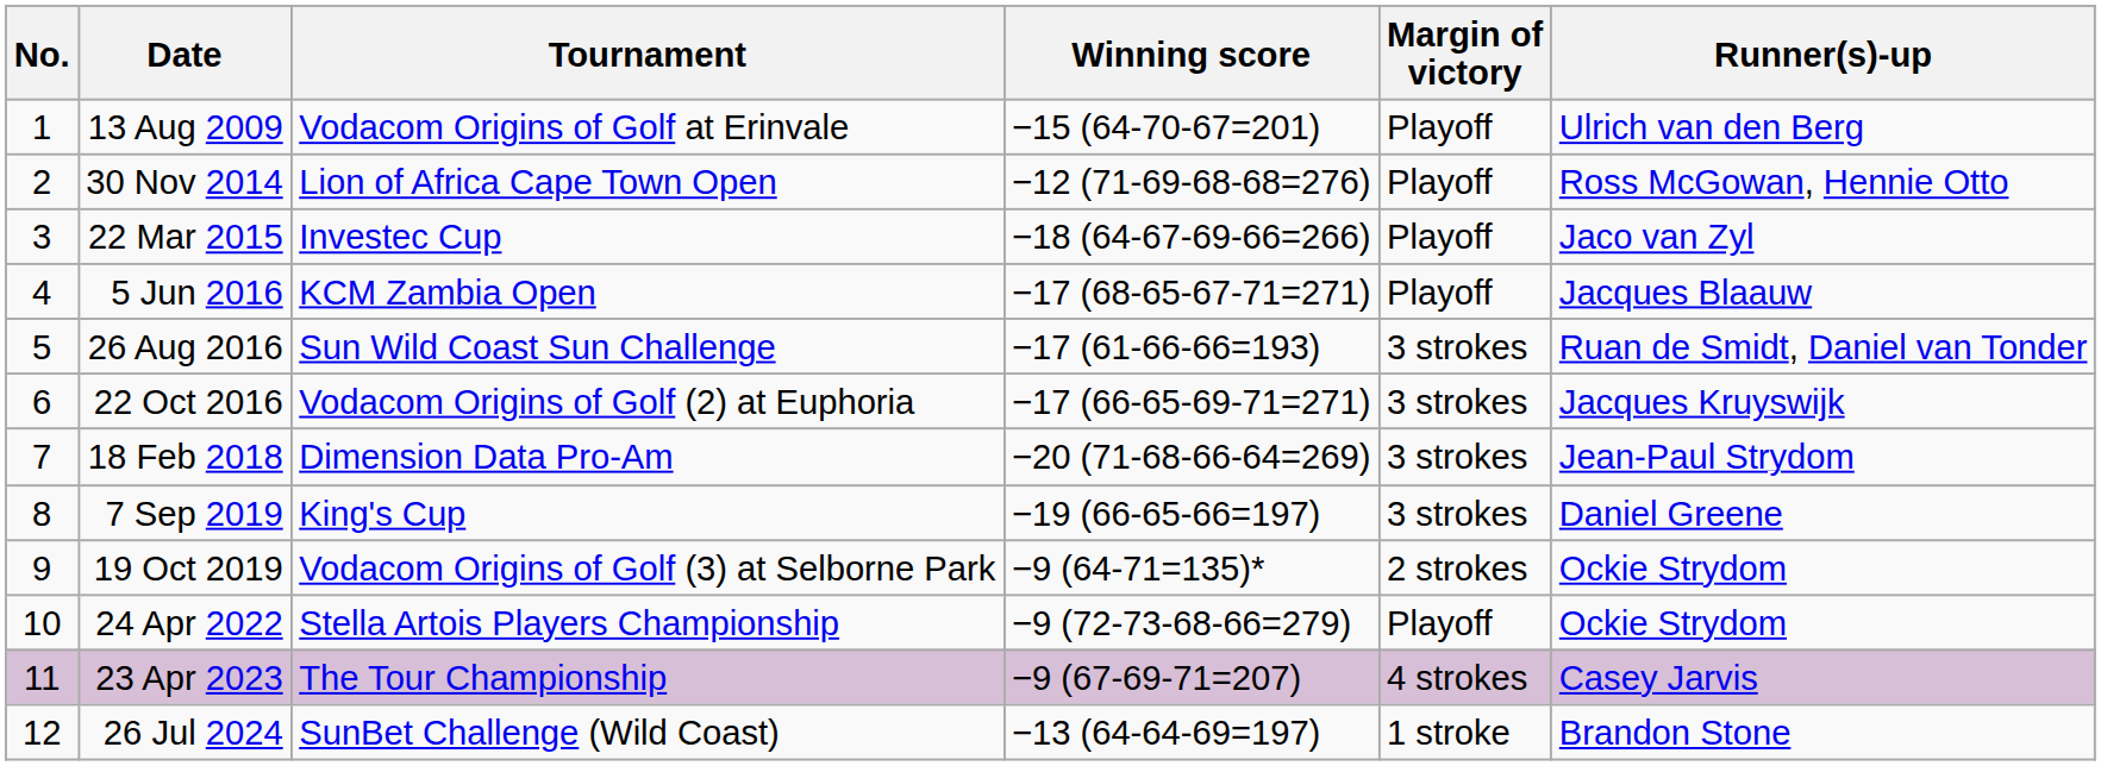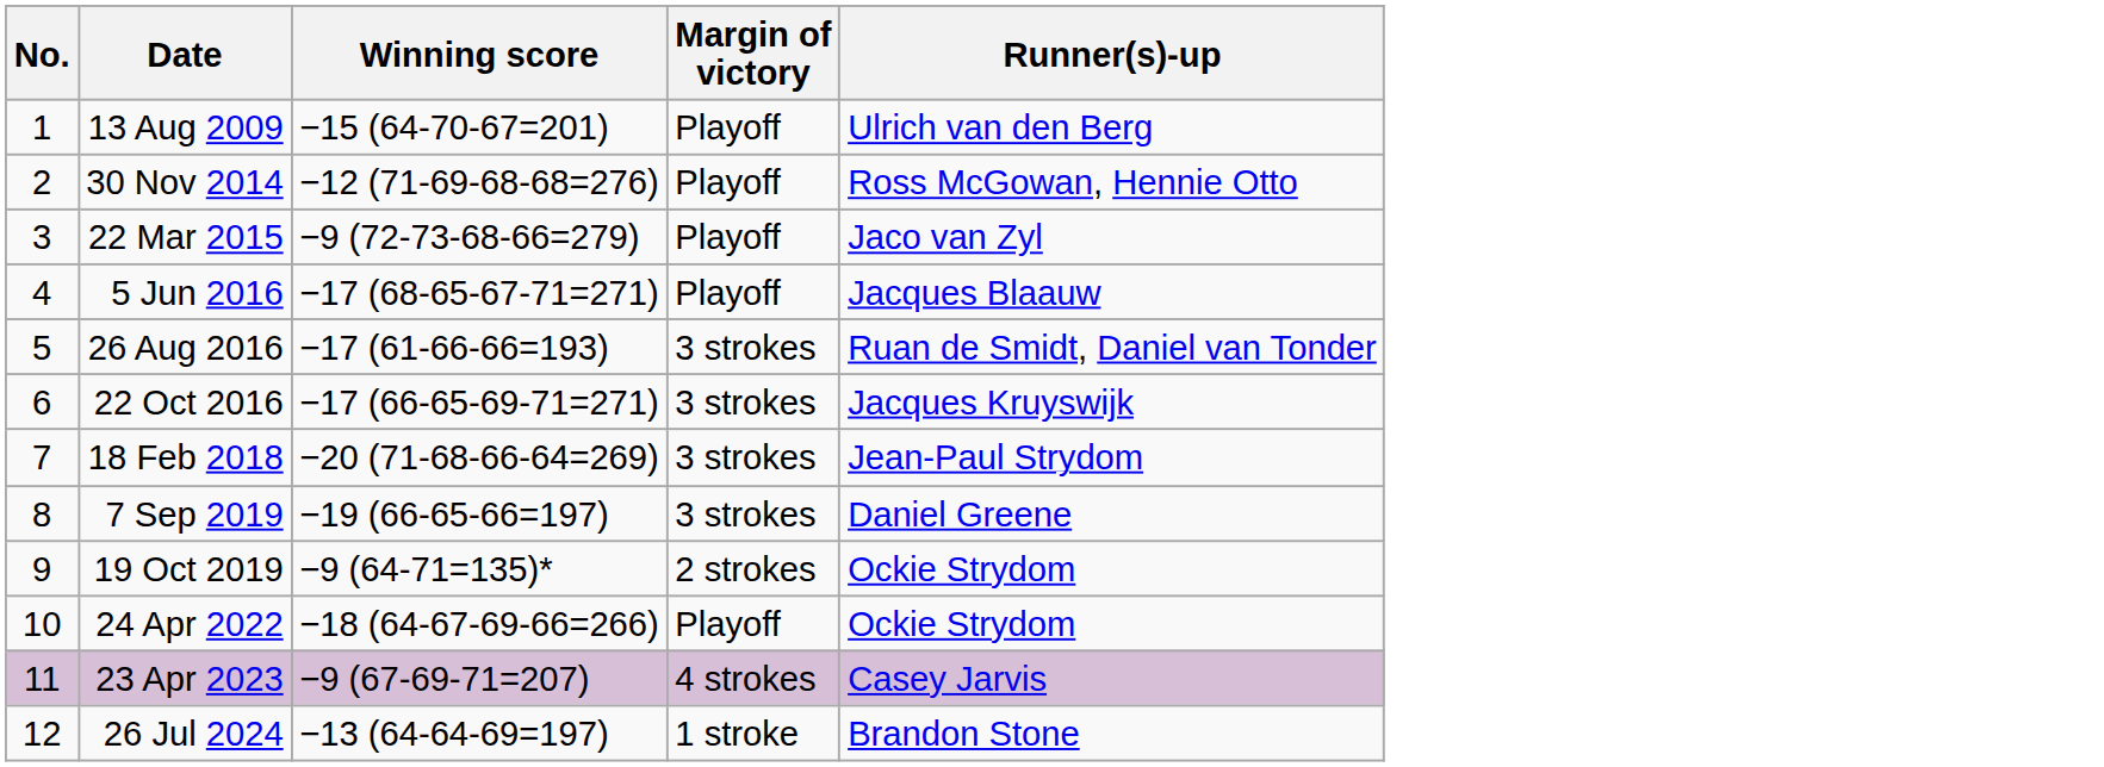- column: Tournament | Vodacom Origins of Golf at Erinvale | Lion of Africa Cape Town Open | Investec Cup | KCM Zambia Open | Sun Wild Coast Sun Challenge | Vodacom Origins of Golf (2) at Euphoria | Dimension Data Pro-Am | King's Cup | Vodacom Origins of Golf (3) at Selborne Park | Stella Artois Players Championship | The Tour Championship | SunBet Challenge (Wild Coast)
22 Mar 2015 | Winning score: −18 (64-67-69-66=266) -> −9 (72-73-68-66=279)
24 Apr 2022 | Winning score: −9 (72-73-68-66=279) -> −18 (64-67-69-66=266)
